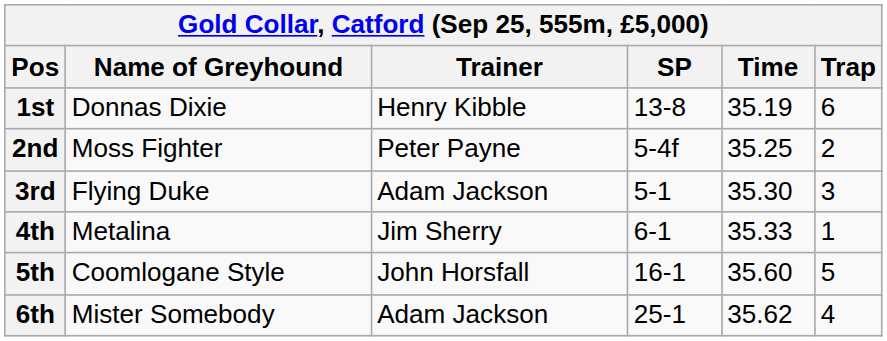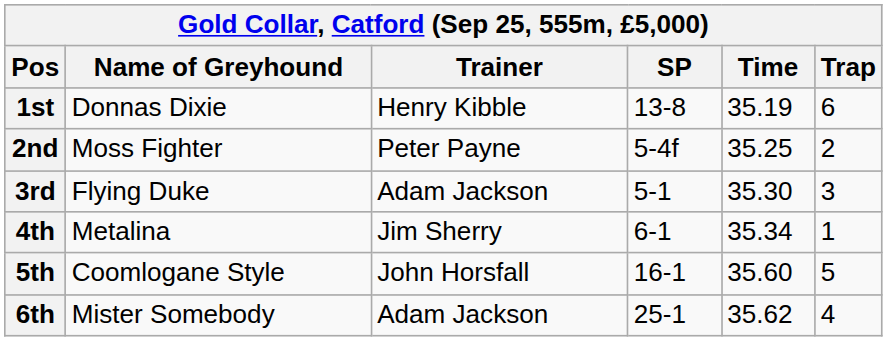4th | Time: 35.33 -> 35.34
